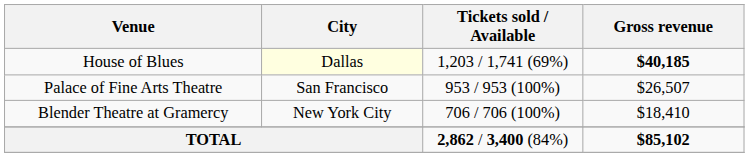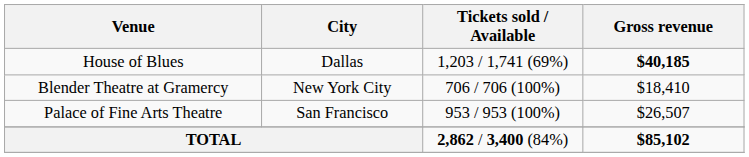House of Blues | City: lightyellow background -> no background
rows swapped: Palace of Fine Arts Theatre <-> Blender Theatre at Gramercy
